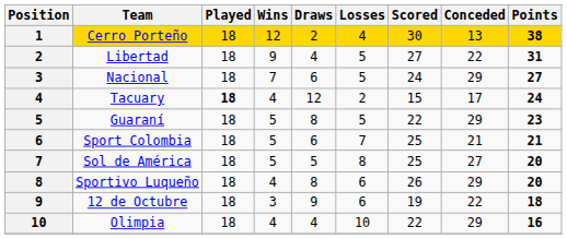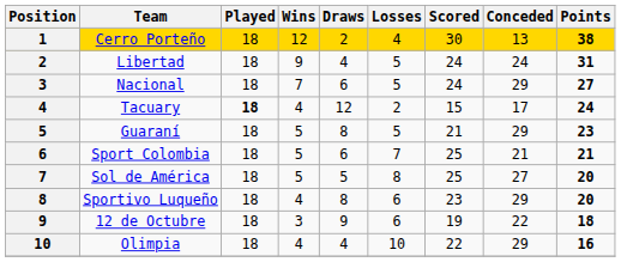Libertad | Scored: 27 -> 24
Libertad | Conceded: 22 -> 24
Guaraní | Scored: 22 -> 21
Sportivo Luqueño | Scored: 26 -> 23
